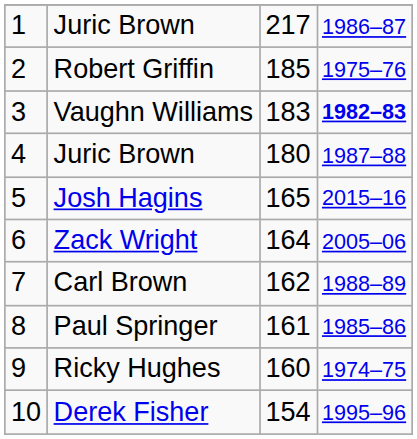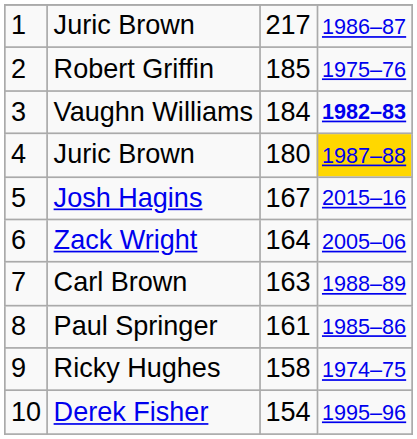Vaughn Williams | column 3: 183 -> 184
4 / Juric Brown | column 4: no background -> gold background
Josh Hagins | column 3: 165 -> 167
Carl Brown | column 3: 162 -> 163
Ricky Hughes | column 3: 160 -> 158
